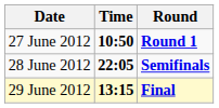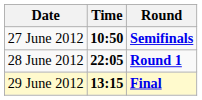27 June 2012 | Round: Round 1 -> Semifinals
28 June 2012 | Round: Semifinals -> Round 1
